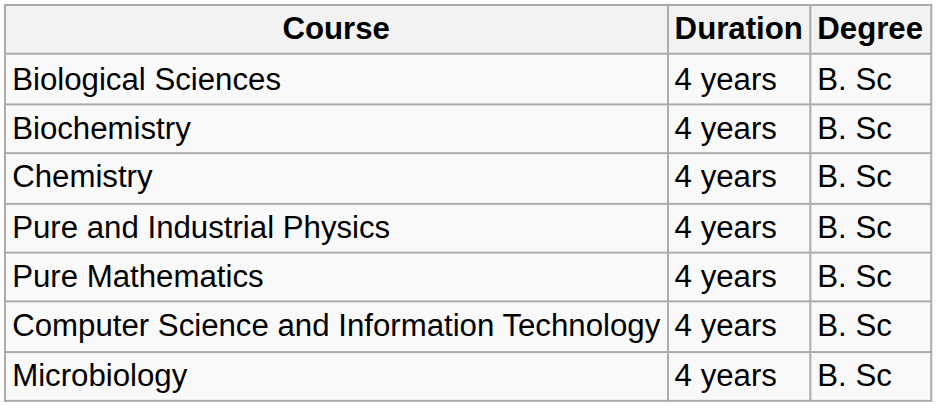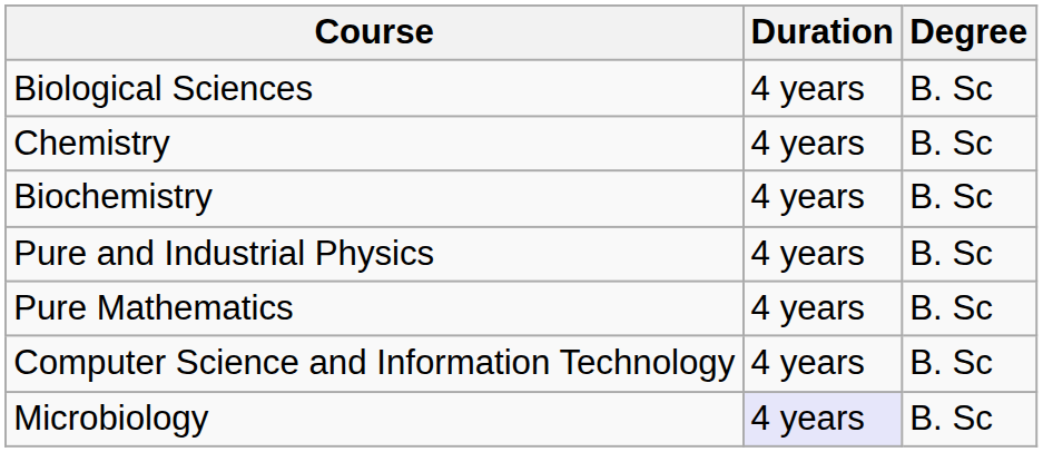rows swapped: Biochemistry <-> Chemistry
Microbiology | Duration: no background -> lavender background
